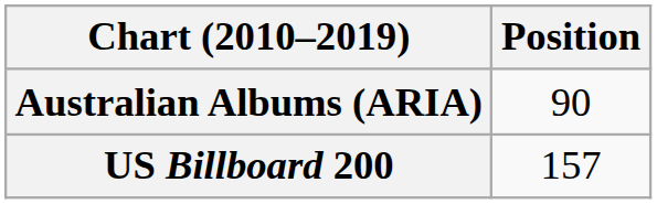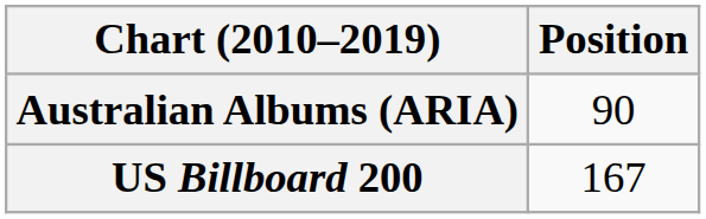US Billboard 200 | Position: 157 -> 167
